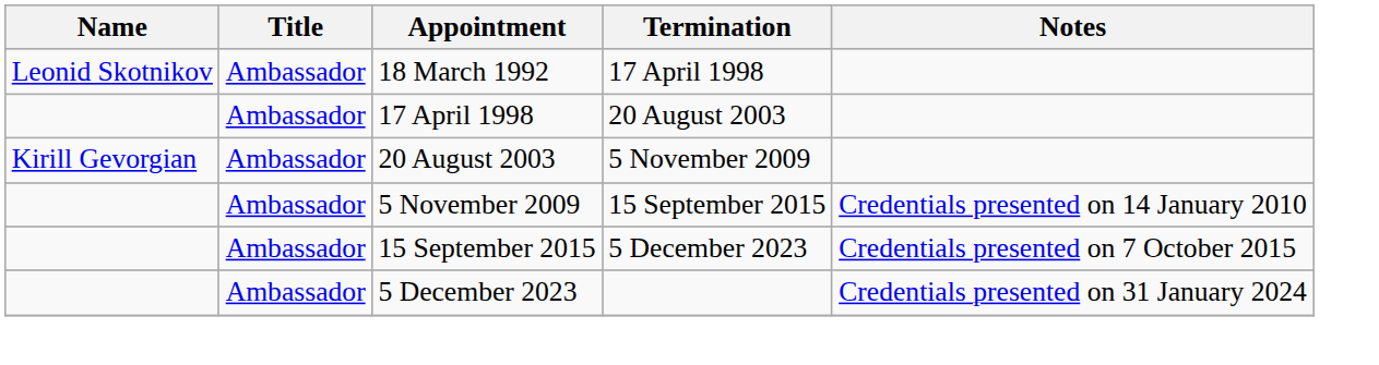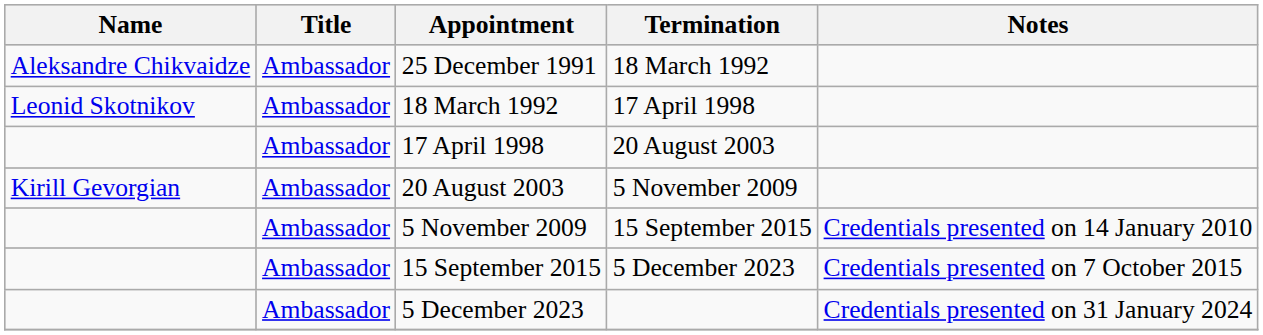+ row: Aleksandre Chikvaidze | Ambassador | 25 December 1991 | 18 March 1992
